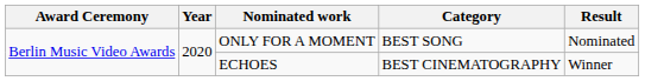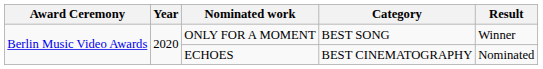ONLY FOR A MOMENT | Result: Nominated -> Winner
ECHOES | Result: Winner -> Nominated
